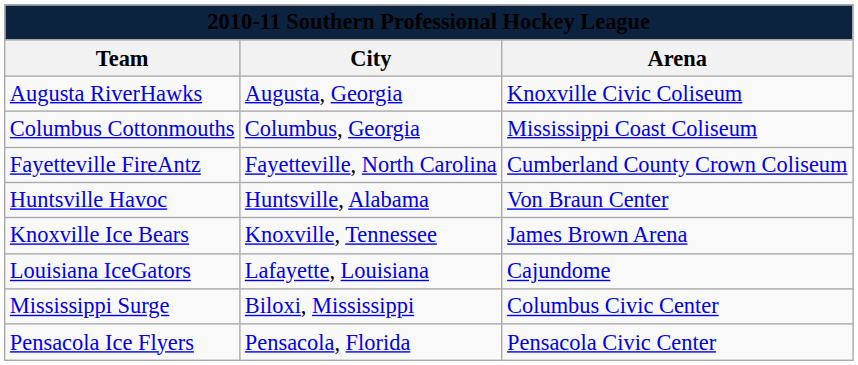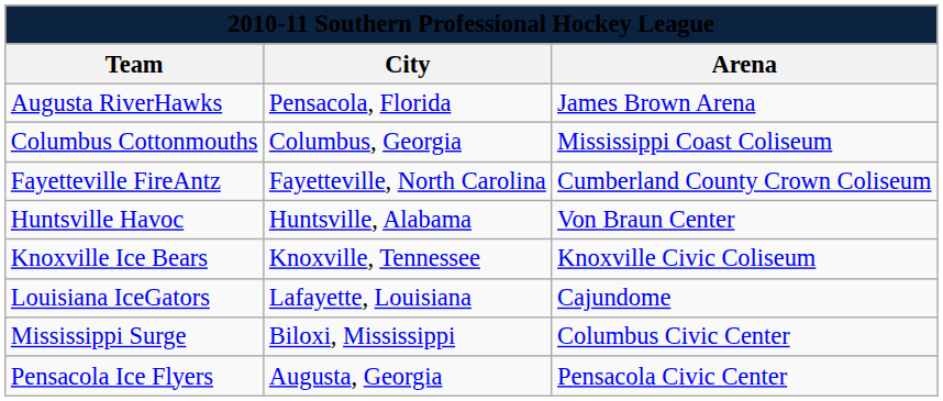Augusta RiverHawks | City: Augusta, Georgia -> Pensacola, Florida
Augusta RiverHawks | Arena: Knoxville Civic Coliseum -> James Brown Arena
Knoxville Ice Bears | Arena: James Brown Arena -> Knoxville Civic Coliseum
Pensacola Ice Flyers | City: Pensacola, Florida -> Augusta, Georgia
